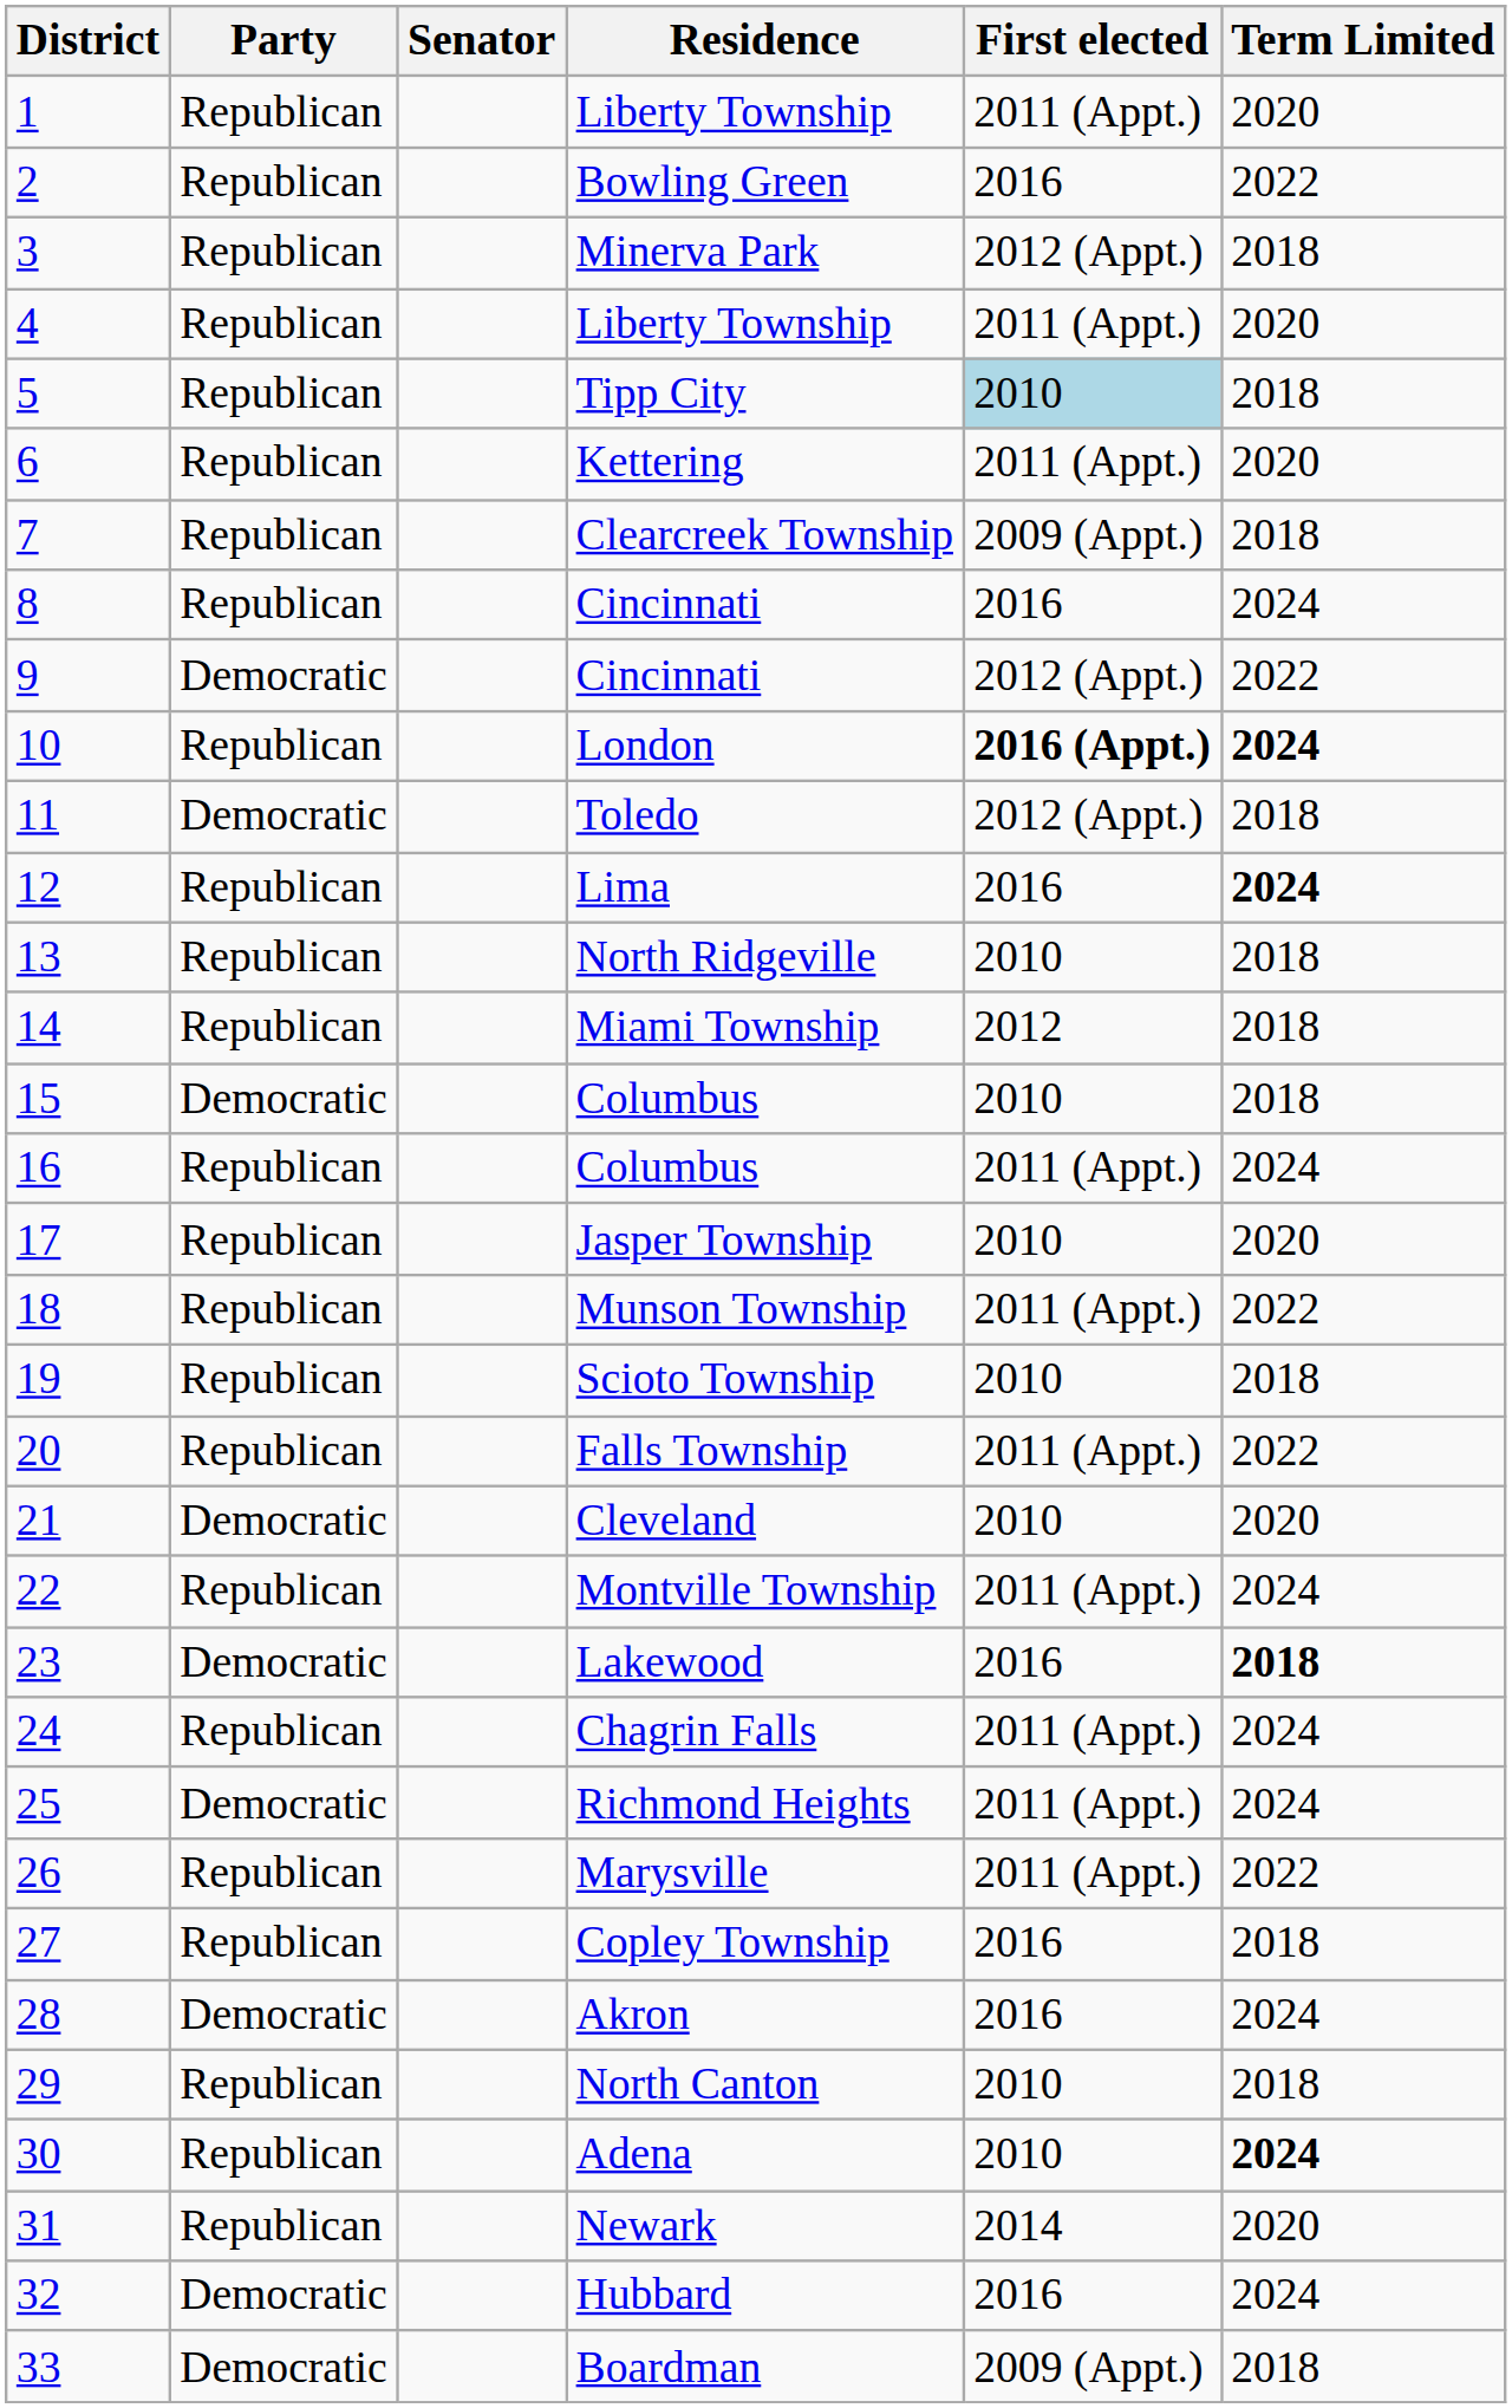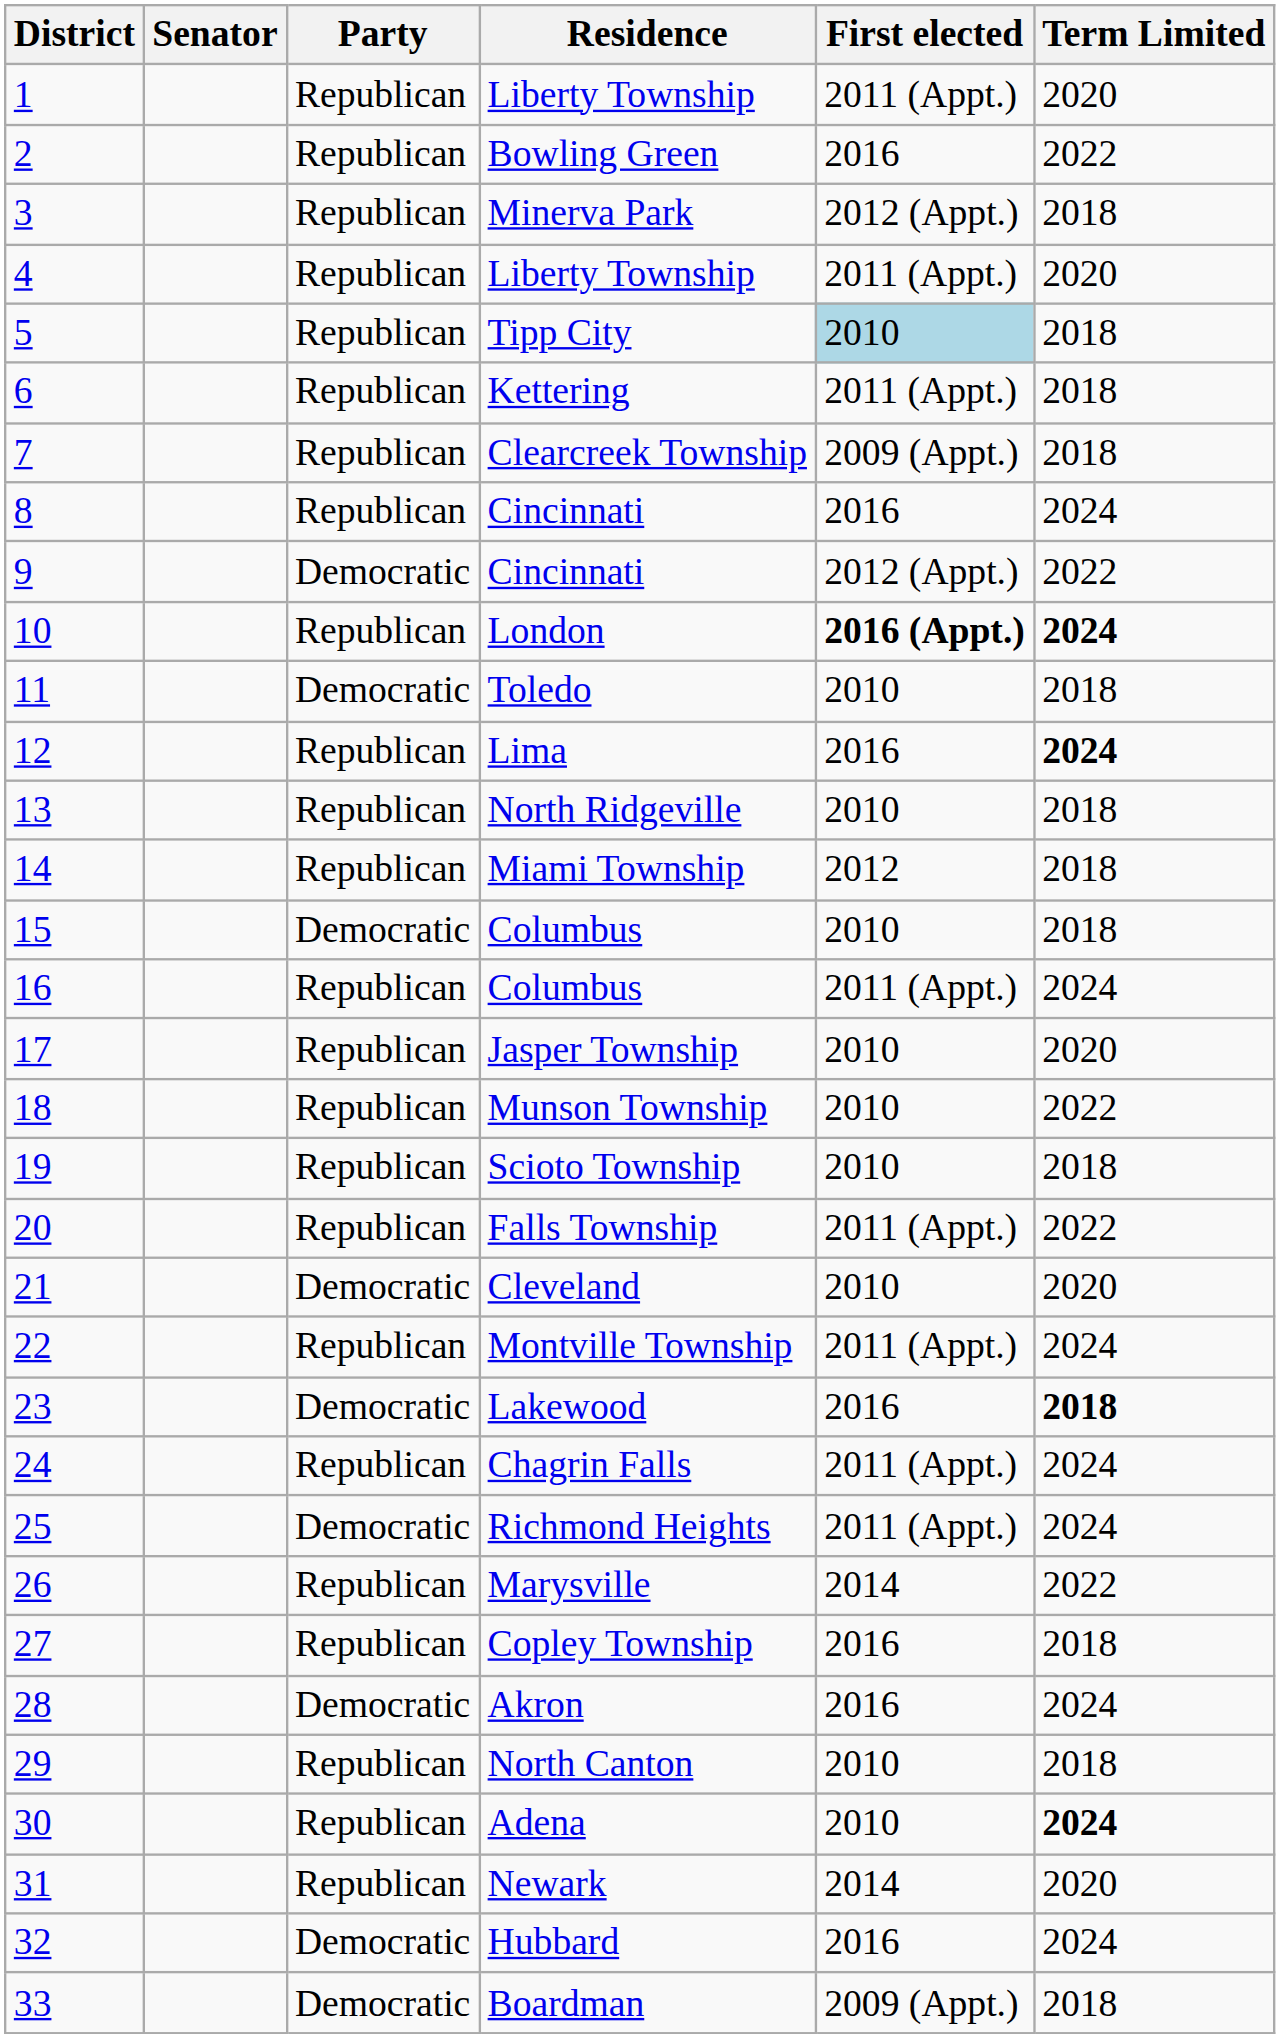columns swapped: Senator <-> Party
Kettering | Term Limited: 2020 -> 2018
Toledo | First elected: 2012 (Appt.) -> 2010
Munson Township | First elected: 2011 (Appt.) -> 2010
Marysville | First elected: 2011 (Appt.) -> 2014
